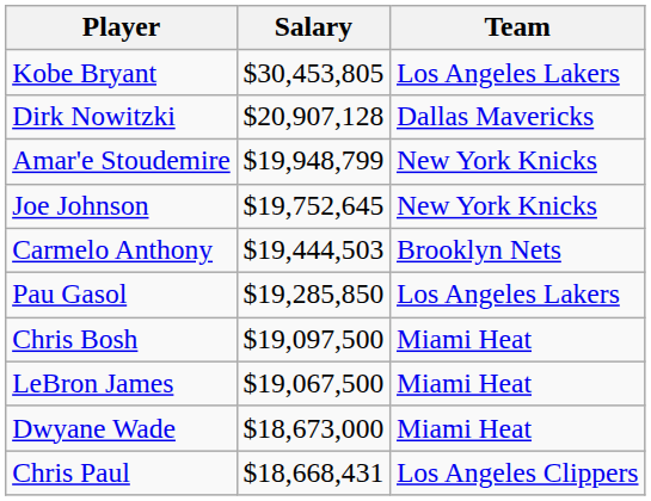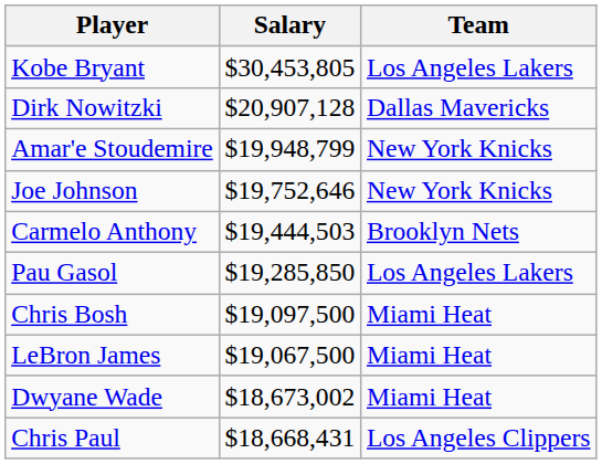Joe Johnson | Salary: $19,752,645 -> $19,752,646
Dwyane Wade | Salary: $18,673,000 -> $18,673,002
